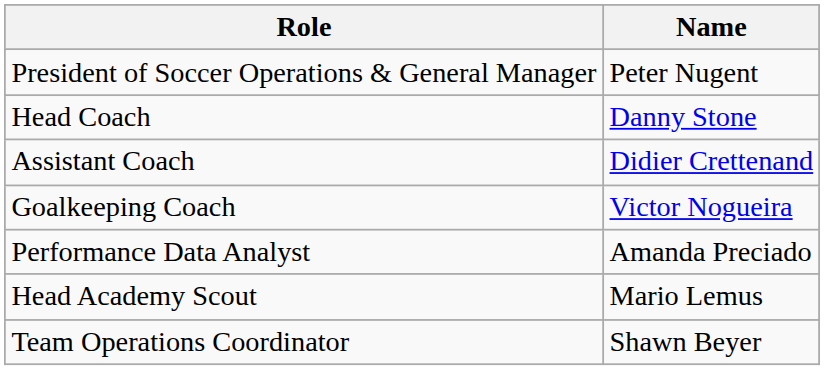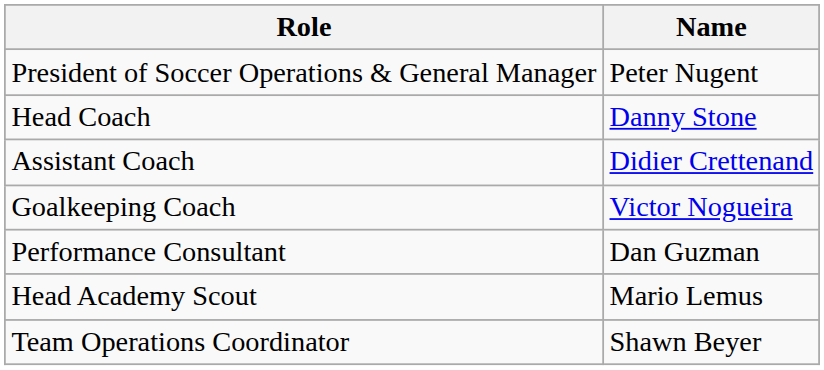- row: Performance Data Analyst | Amanda Preciado
+ row: Performance Consultant | Dan Guzman
